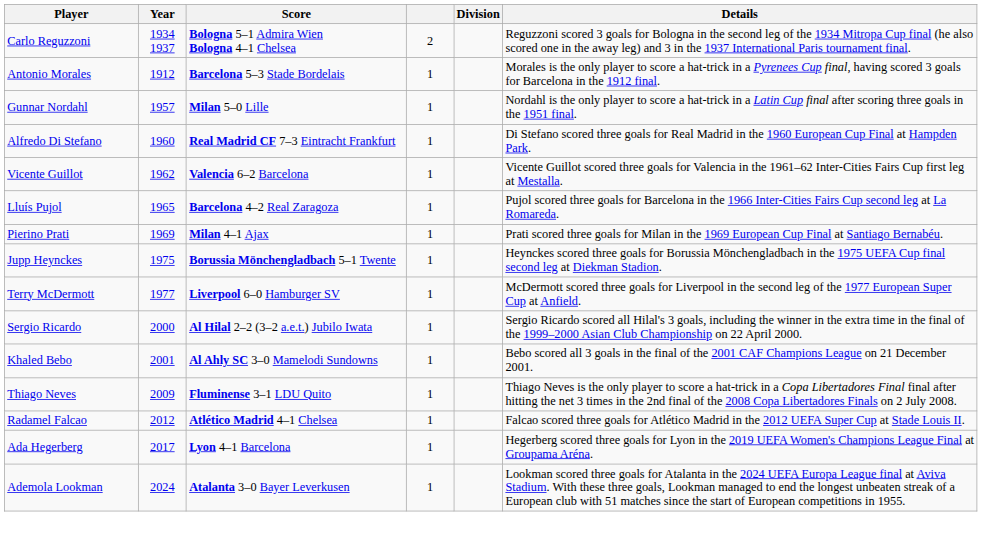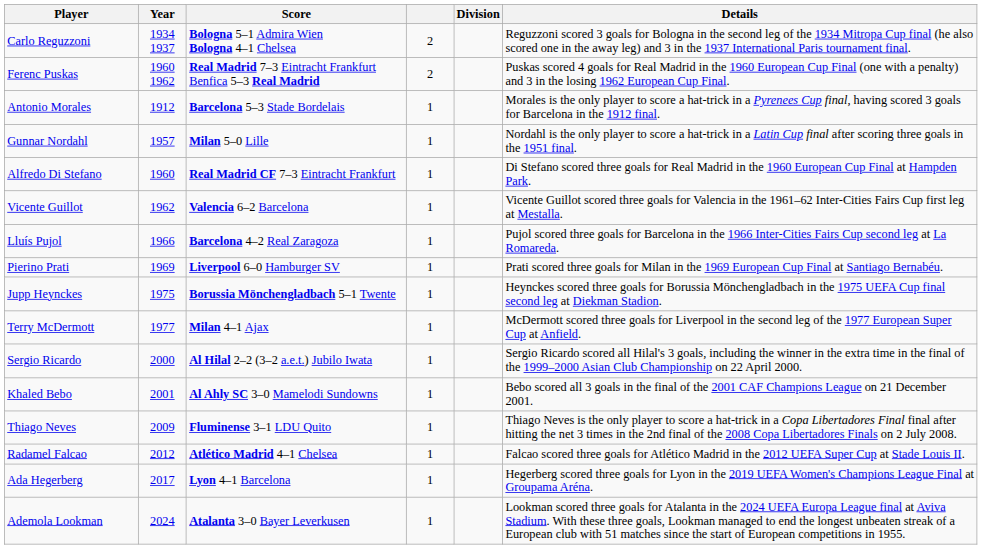+ row: Ferenc Puskas | 1960 1962 | Real Madrid 7–3 Eintracht Frankfurt Benfica 5–3 Real Madrid | 2 | Puskas scored 4 goals for Real Madrid in the 1960 European Cup Final (one with a penalty) and 3 in the losing 1962 European Cup Final.
Lluís Pujol | Year: 1965 -> 1966
Pierino Prati | Score: Milan 4–1 Ajax -> Liverpool 6–0 Hamburger SV
Terry McDermott | Score: Liverpool 6–0 Hamburger SV -> Milan 4–1 Ajax
